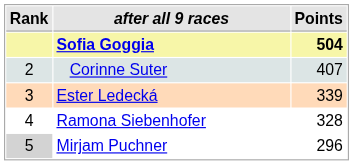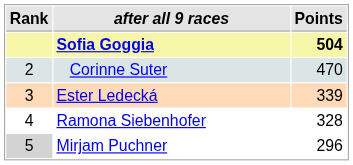Corinne Suter | Points: 407 -> 470
